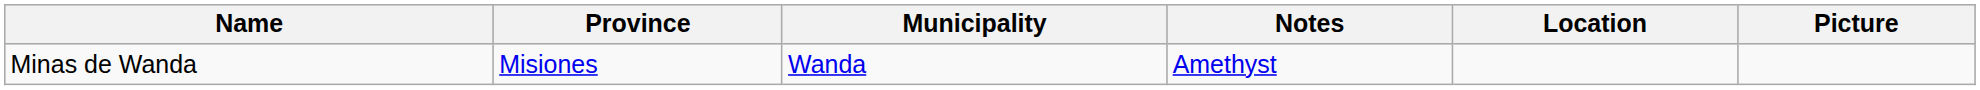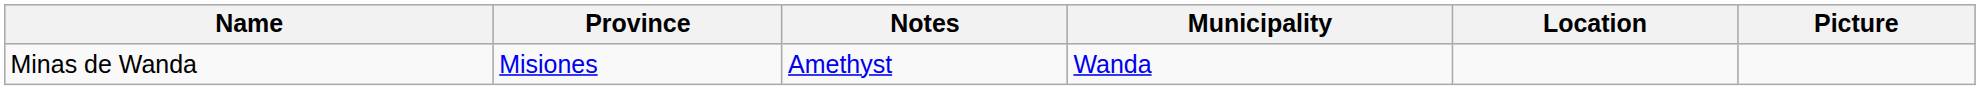columns swapped: Municipality <-> Notes
